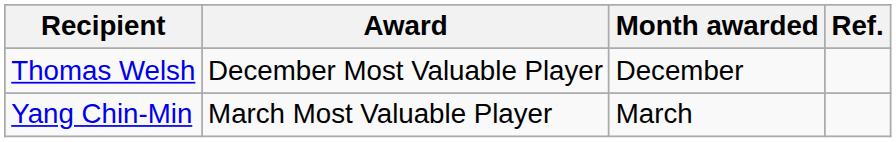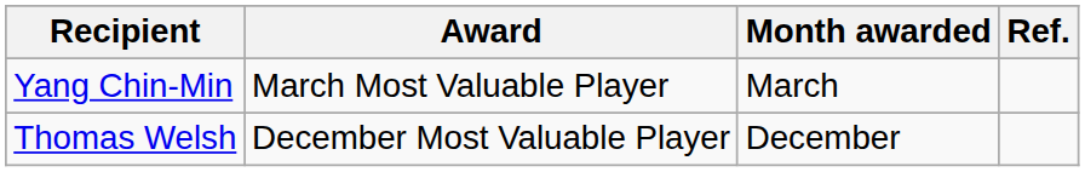rows swapped: Thomas Welsh <-> Yang Chin-Min
